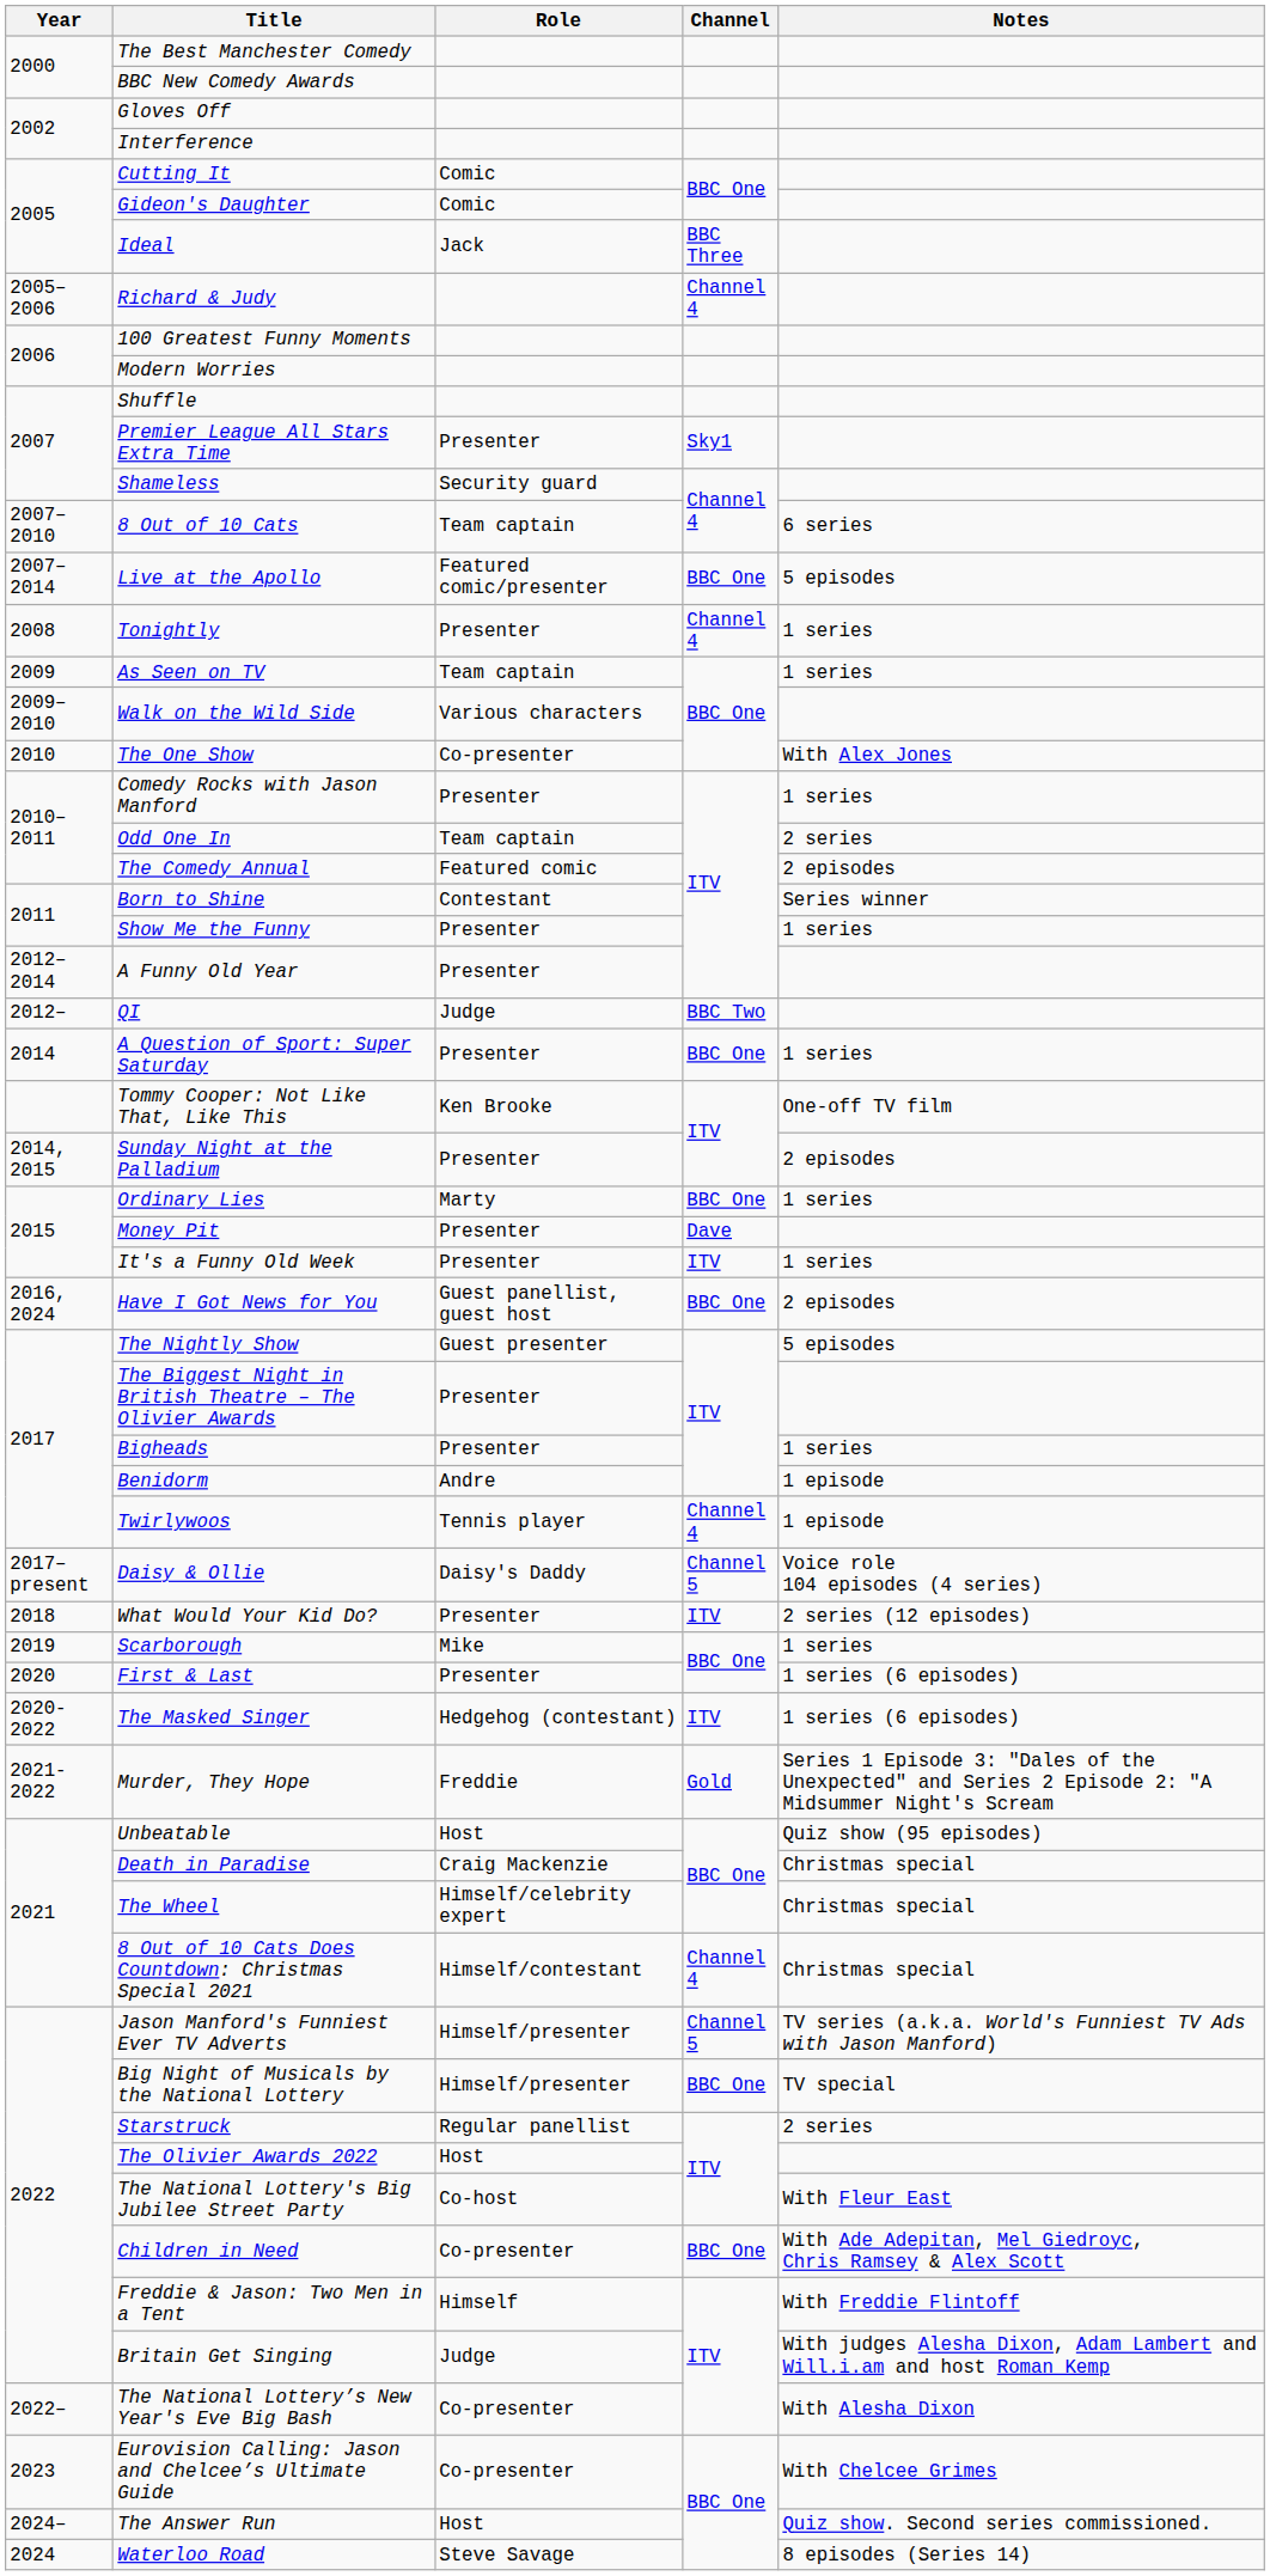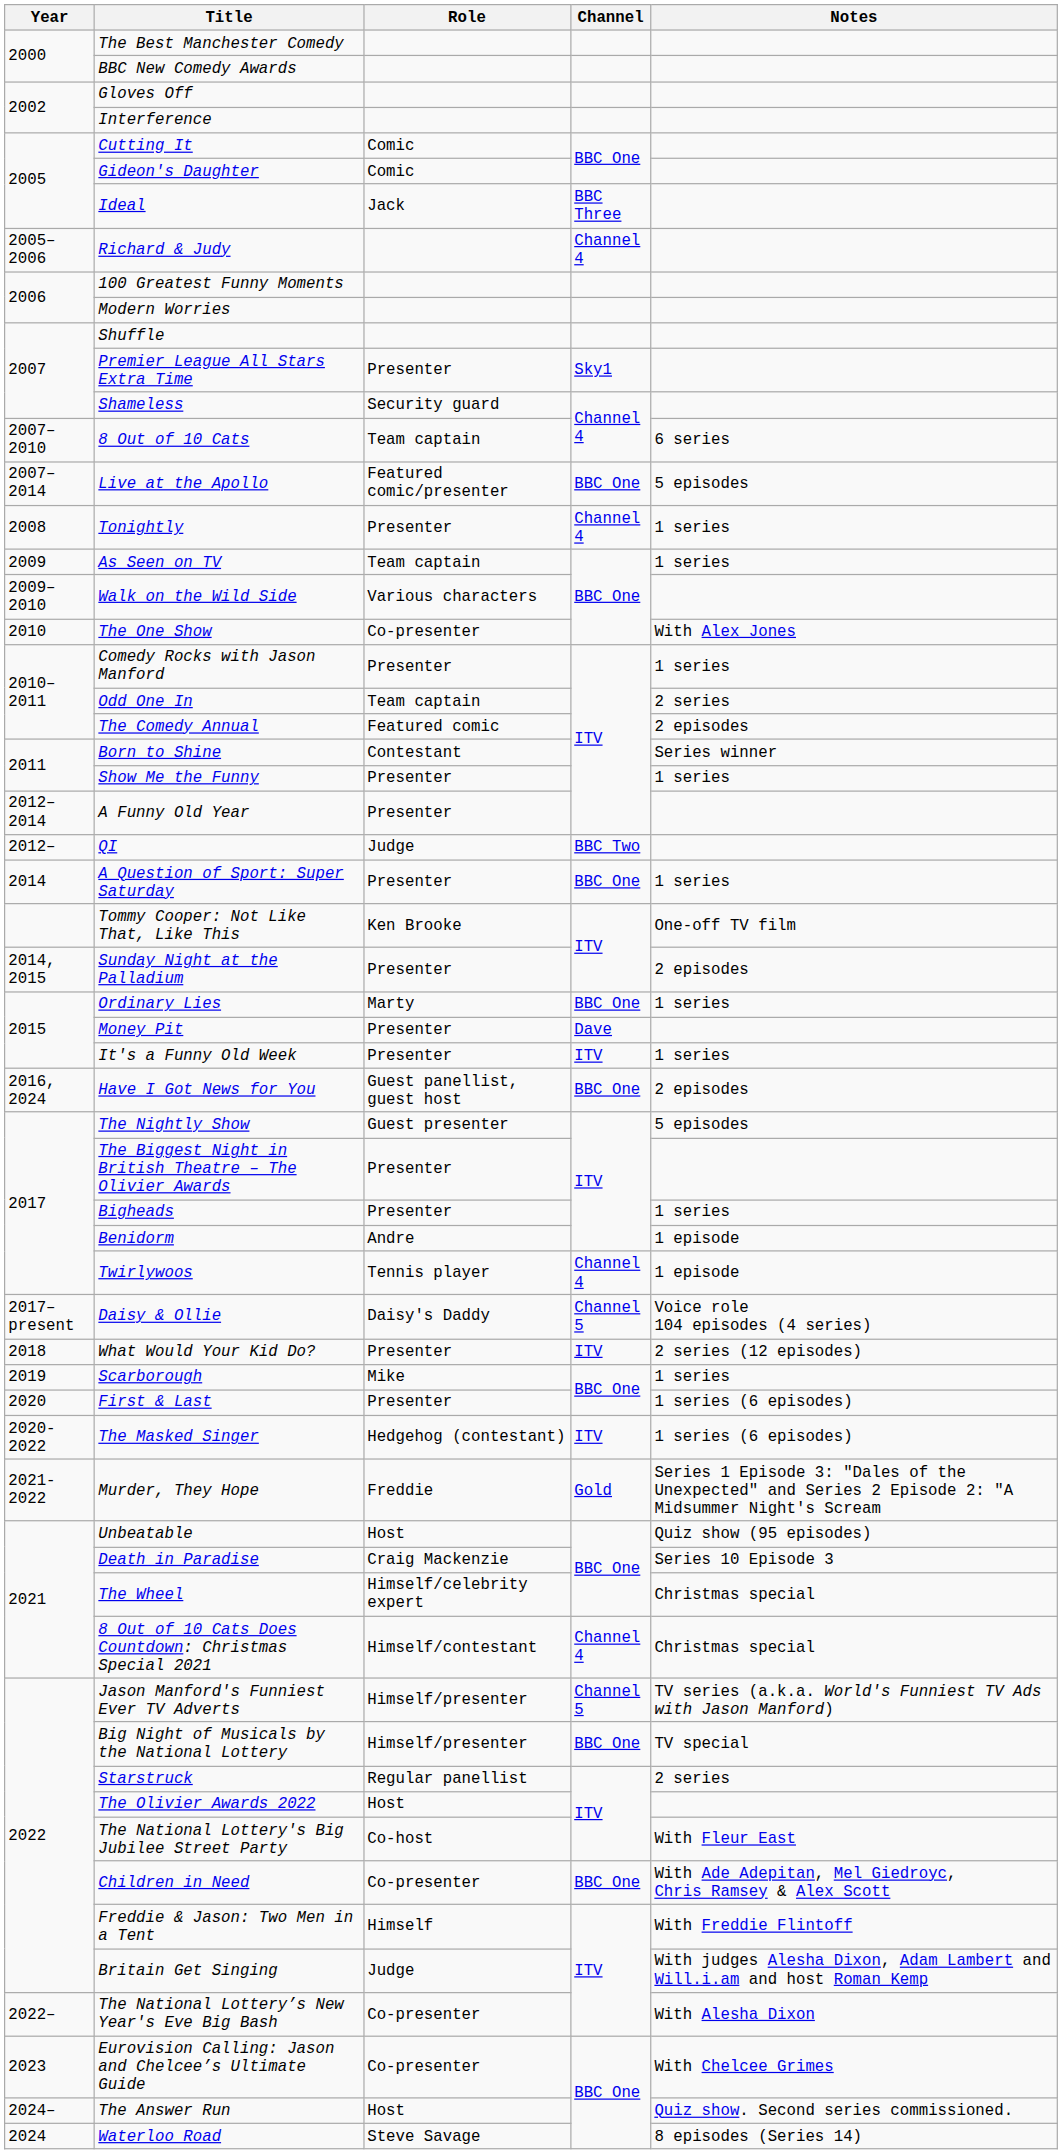Death in Paradise | Notes: Christmas special -> Series 10 Episode 3
